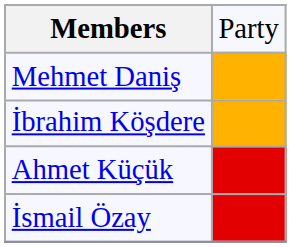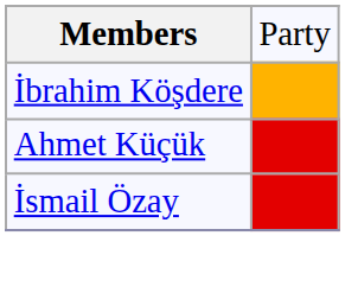- row: Mehmet Daniş
